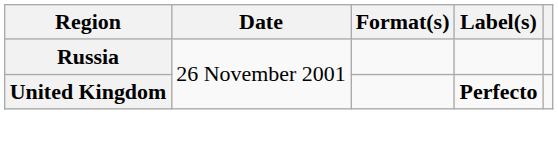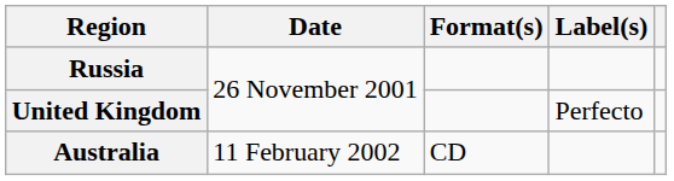United Kingdom | Label(s): bold -> normal
+ row: Australia | 11 February 2002 | CD
